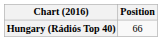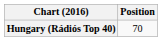Hungary (Rádiós Top 40) | Position: 66 -> 70
